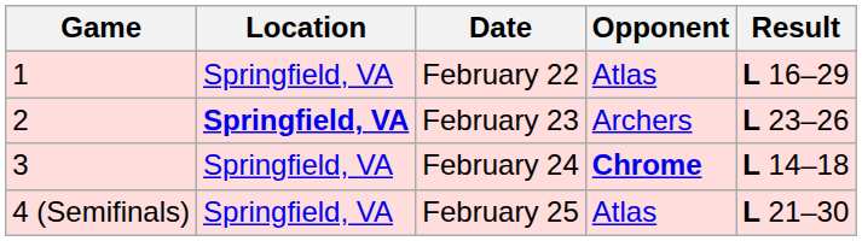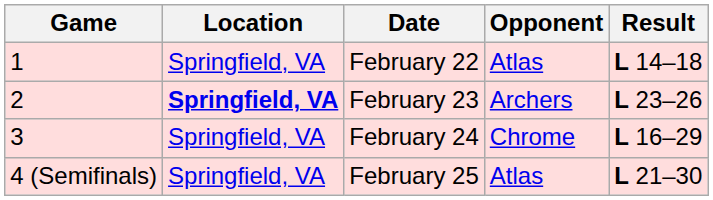February 22 | Result: L 16–29 -> L 14–18
February 24 | Opponent: bold -> normal
February 24 | Result: L 14–18 -> L 16–29
